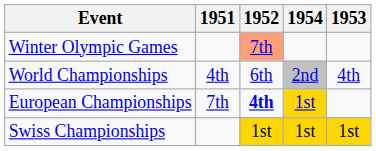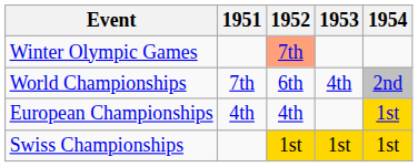columns swapped: 1953 <-> 1954
World Championships | 1951: 4th -> 7th
European Championships | 1951: 7th -> 4th
European Championships | 1952: bold -> normal
